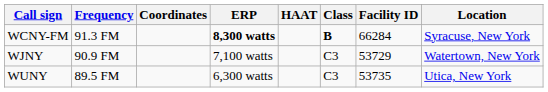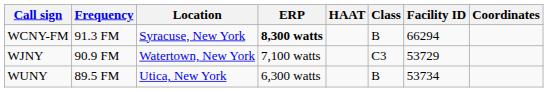columns swapped: Location <-> Coordinates
WCNY-FM | Class: bold -> normal
WCNY-FM | Facility ID: 66284 -> 66294
WUNY | Class: C3 -> B
WUNY | Facility ID: 53735 -> 53734
